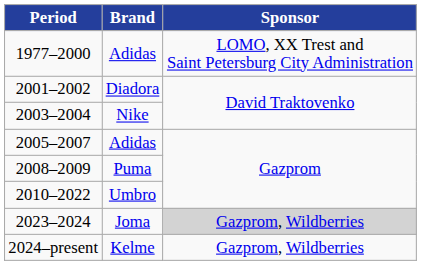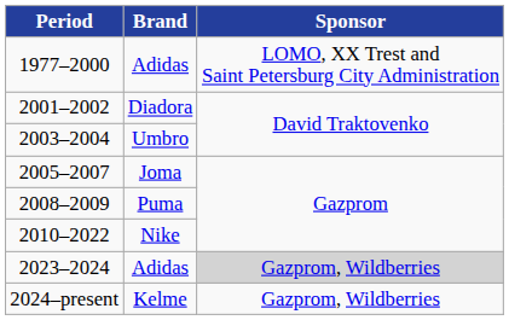2003–2004 | Brand: Nike -> Umbro
2005–2007 | Brand: Adidas -> Joma
2010–2022 | Brand: Umbro -> Nike
2023–2024 | Brand: Joma -> Adidas
